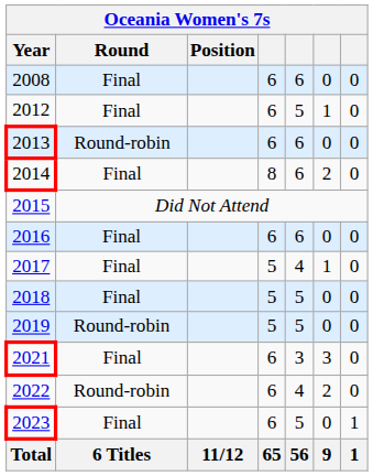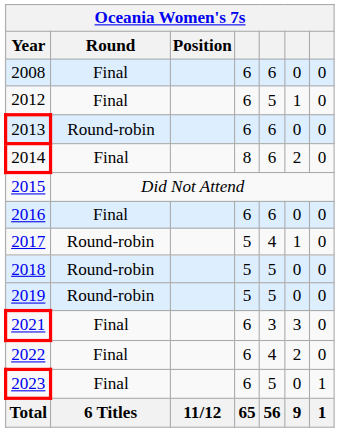2017 | Round: Final -> Round-robin
2018 | Round: Final -> Round-robin
2022 | Round: Round-robin -> Final
